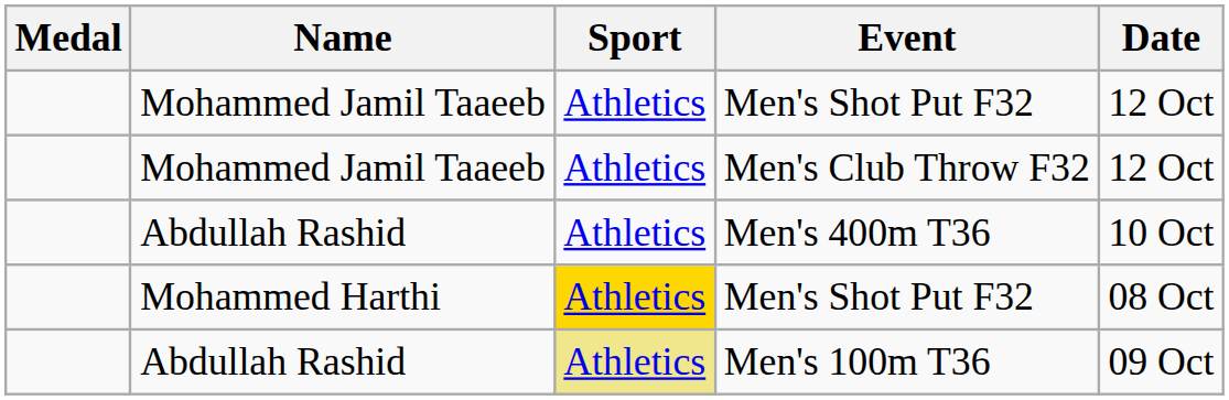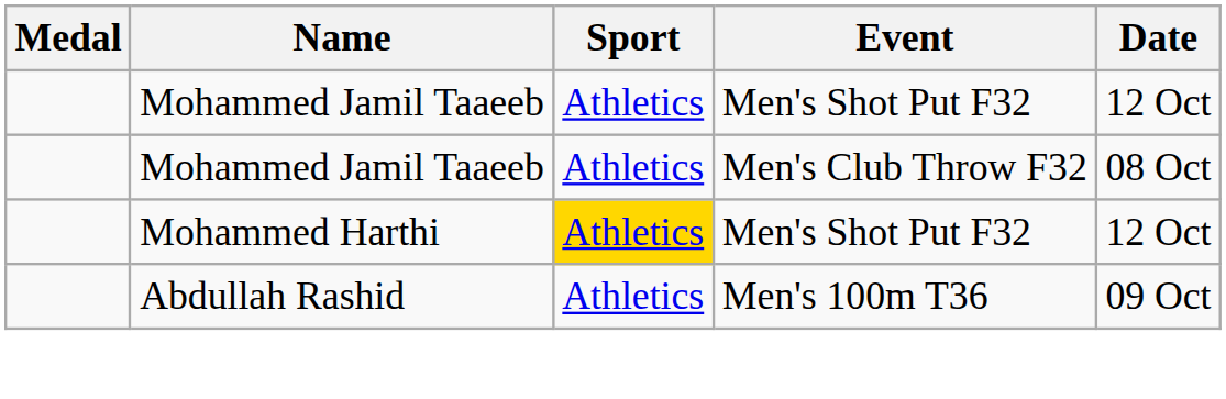Men's Club Throw F32 | Date: 12 Oct -> 08 Oct
- row: Abdullah Rashid | Athletics | Men's 400m T36 | 10 Oct
Mohammed Harthi / Men's Shot Put F32 | Date: 08 Oct -> 12 Oct
Men's 100m T36 | Sport: khaki background -> no background
